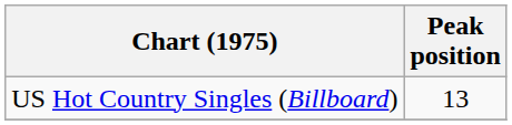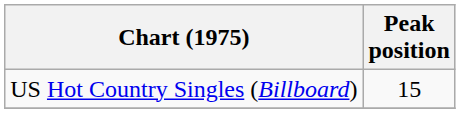US Hot Country Singles (Billboard) | Peak position: 13 -> 15
